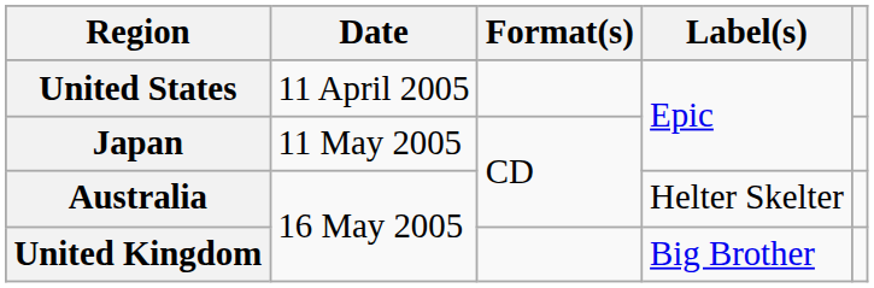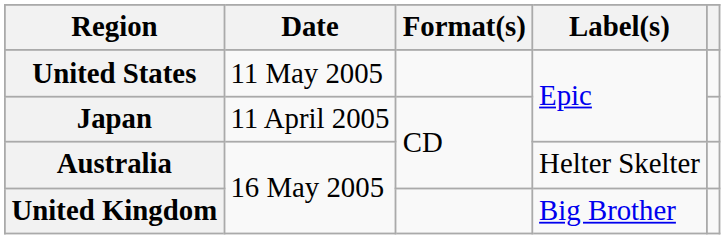United States | Date: 11 April 2005 -> 11 May 2005
Japan | Date: 11 May 2005 -> 11 April 2005
